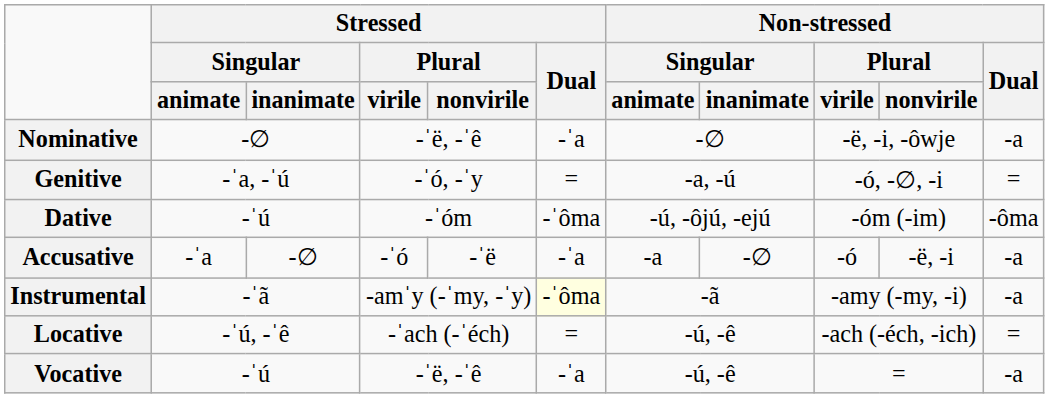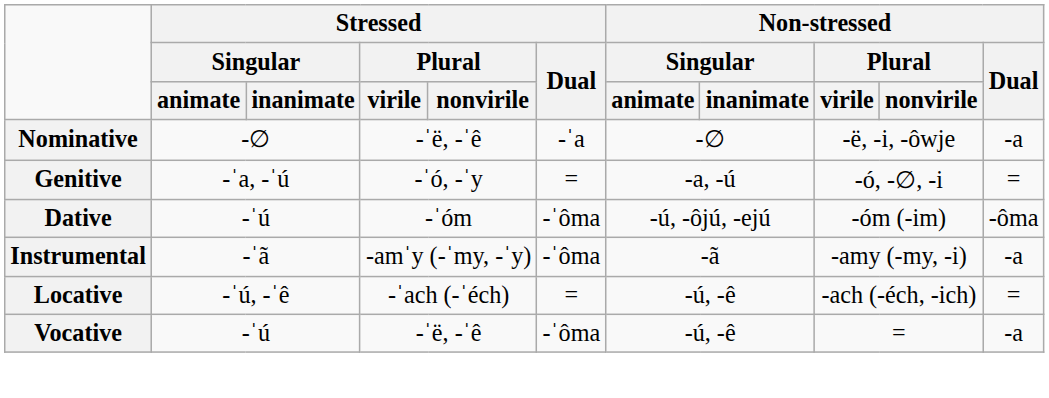- row: Accusative | -ˈa | -∅ | -ˈó | -ˈë | -ˈa | -a | -∅ | -ó | -ë, -i | -a
Instrumental | Stressed / Dual: lightyellow background -> no background
Vocative | Stressed / Dual: -ˈa -> -ˈôma
